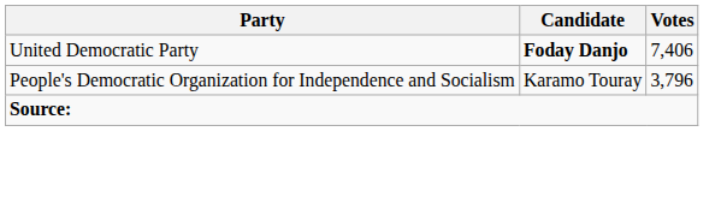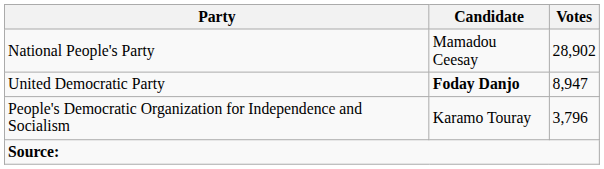+ row: National People's Party | Mamadou Ceesay | 28,902
United Democratic Party | Votes: 7,406 -> 8,947
